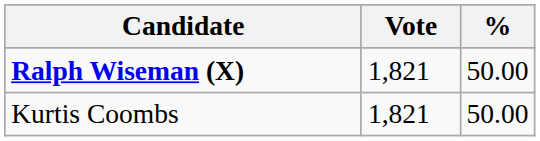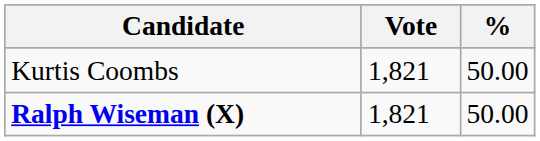rows swapped: Ralph Wiseman (X) <-> Kurtis Coombs
